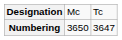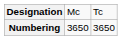Numbering | column 3: 3647 -> 3650
